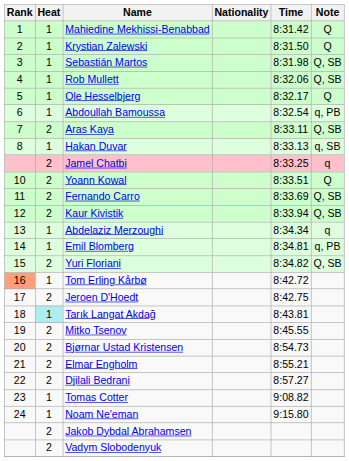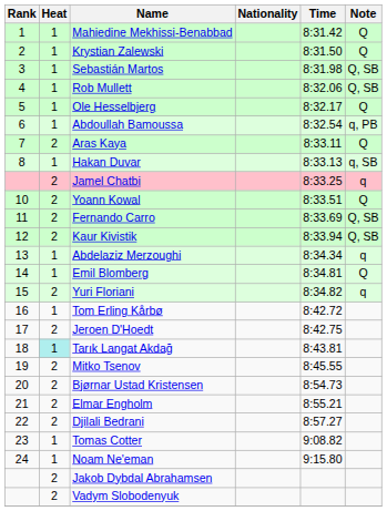Aras Kaya | Note: Q, SB -> Q
Emil Blomberg | Note: q, PB -> Q
Yuri Floriani | Note: Q, SB -> q
Tom Erling Kårbø | Rank: lightsalmon background -> no background
